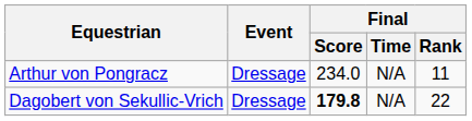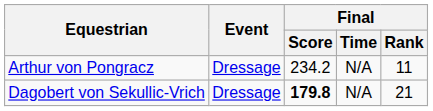Arthur von Pongracz | Final / Score: 234.0 -> 234.2
Dagobert von Sekullic-Vrich | Final / Rank: 22 -> 21
